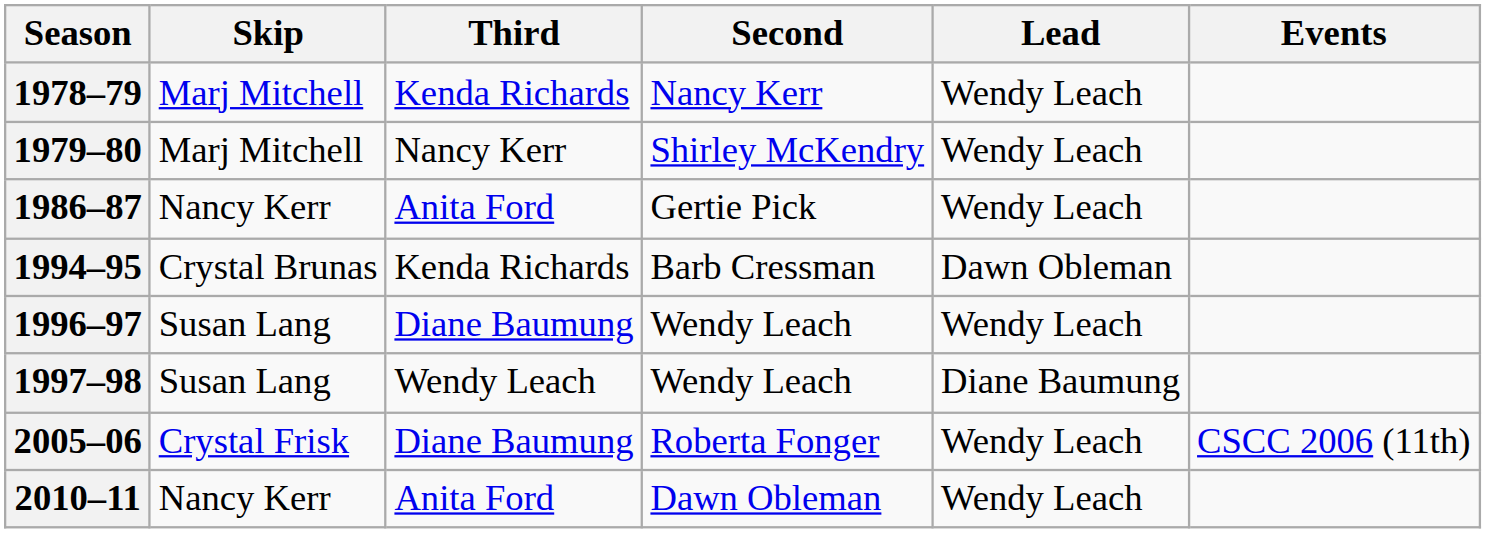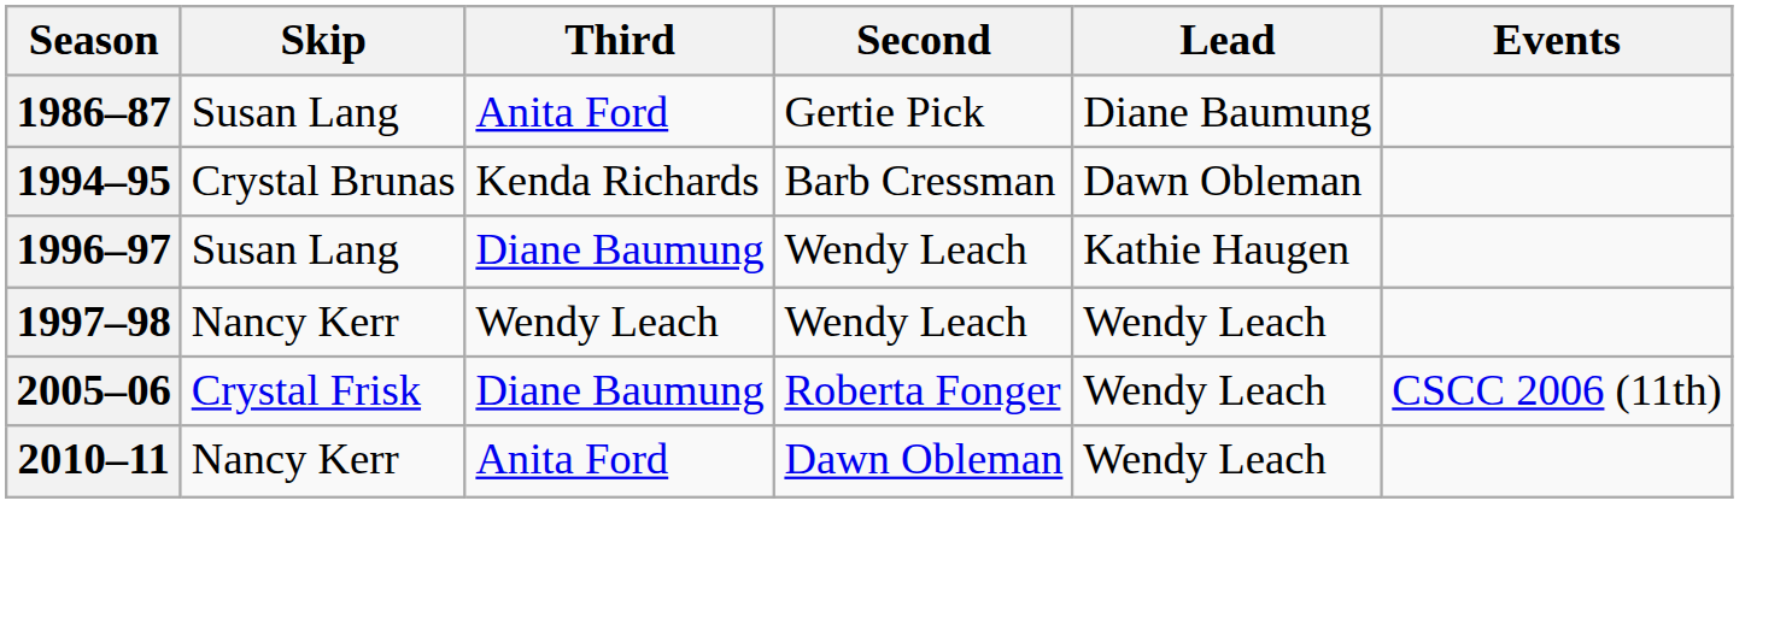- row: 1978–79 | Marj Mitchell | Kenda Richards | Nancy Kerr | Wendy Leach
- row: 1979–80 | Marj Mitchell | Nancy Kerr | Shirley McKendry | Wendy Leach
1986–87 | Skip: Nancy Kerr -> Susan Lang
1986–87 | Lead: Wendy Leach -> Diane Baumung
1996–97 | Lead: Wendy Leach -> Kathie Haugen
1997–98 | Skip: Susan Lang -> Nancy Kerr
1997–98 | Lead: Diane Baumung -> Wendy Leach
